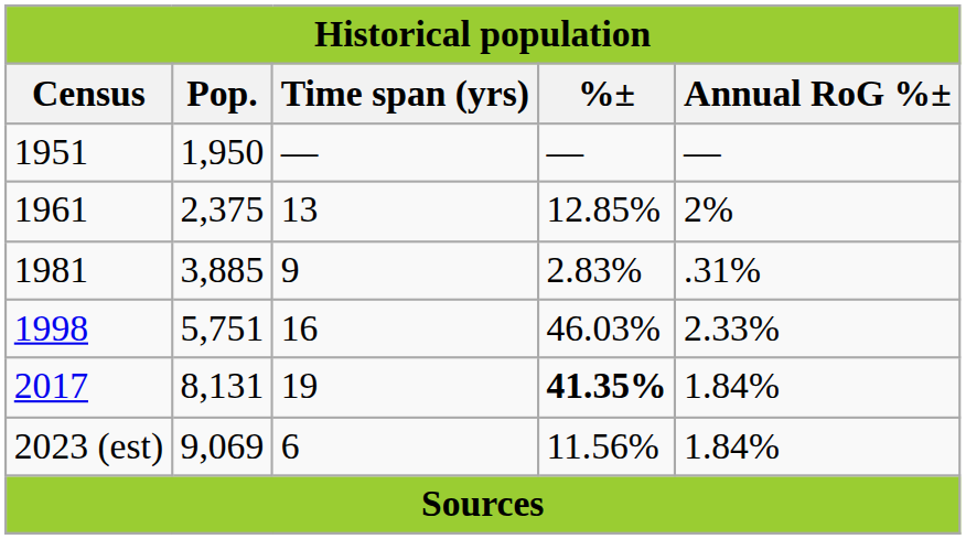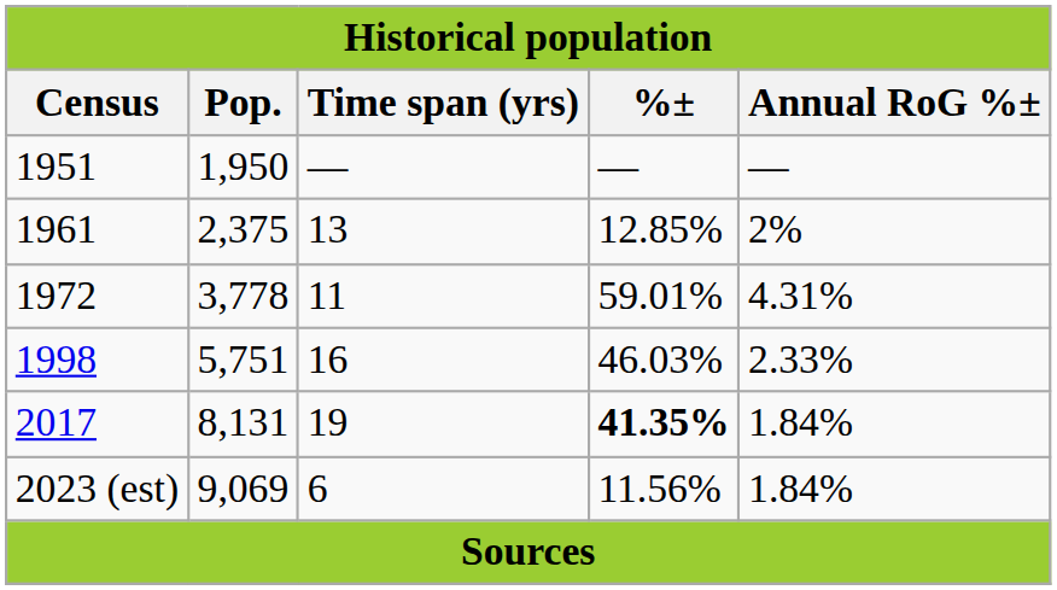+ row: 1972 | 3,778 | 11 | 59.01% | 4.31%
- row: 1981 | 3,885 | 9 | 2.83% | .31%
